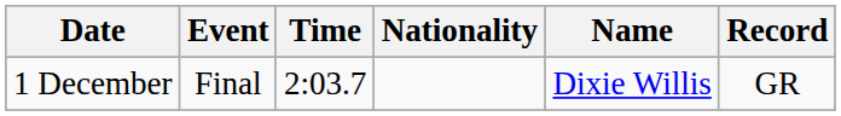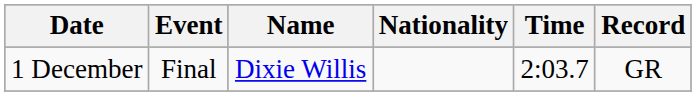columns swapped: Name <-> Time
